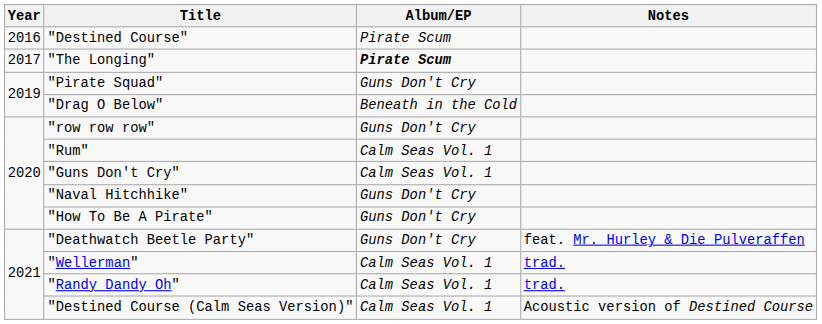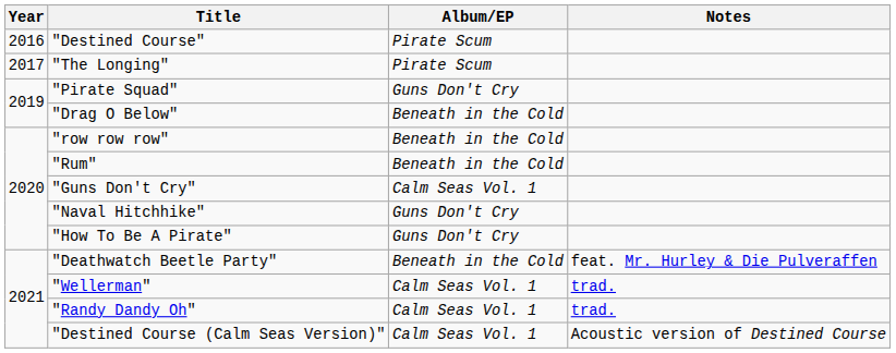"The Longing" | Album/EP: bold -> normal
"row row row" | Album/EP: Guns Don't Cry -> Beneath in the Cold
"Rum" | Album/EP: Calm Seas Vol. 1 -> Beneath in the Cold
"Deathwatch Beetle Party" | Album/EP: Guns Don't Cry -> Beneath in the Cold
